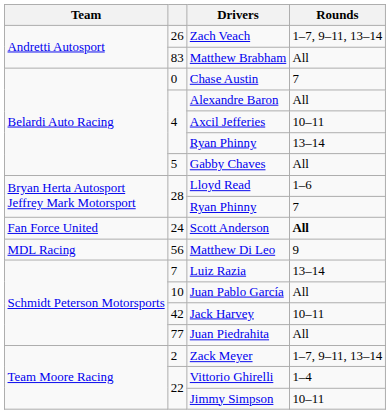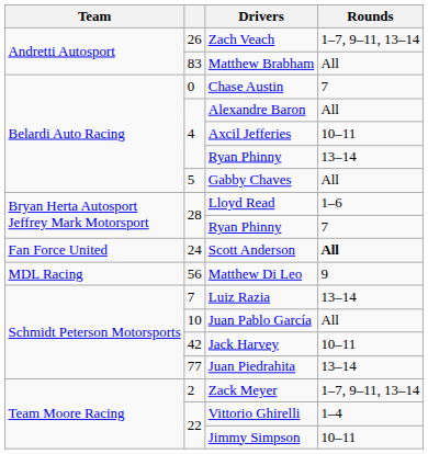Juan Piedrahita | Rounds: All -> 13–14
